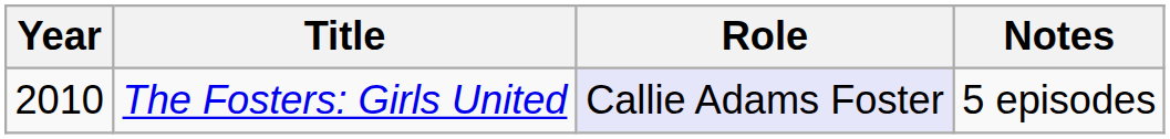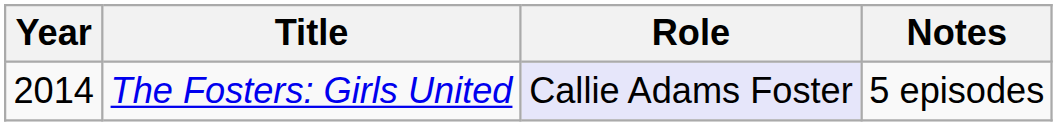The Fosters: Girls United | Year: 2010 -> 2014
